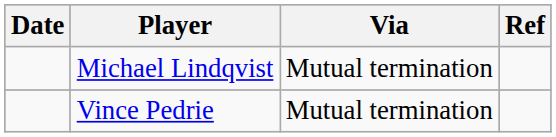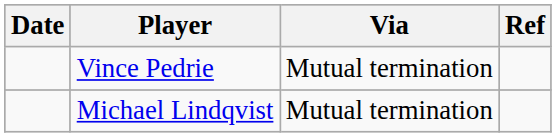rows swapped: Michael Lindqvist <-> Vince Pedrie
